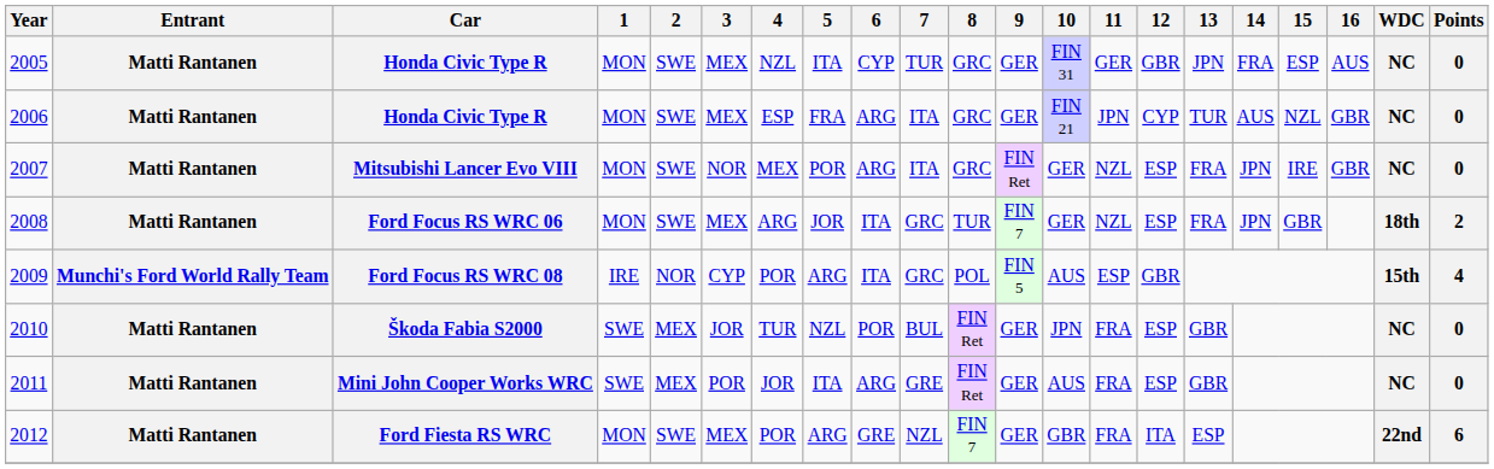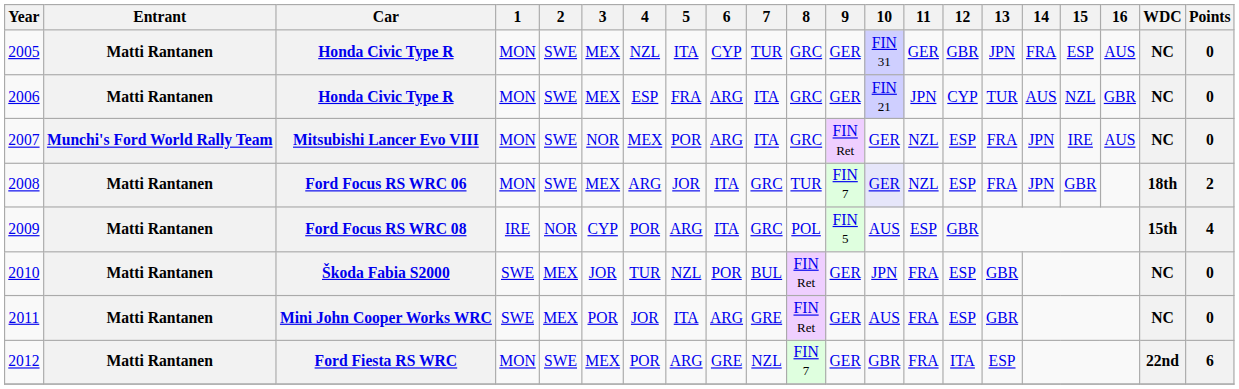2007 | Entrant: Matti Rantanen -> Munchi's Ford World Rally Team
2007 | 16: GBR -> AUS
2008 | 10: no background -> lavender background
2009 | Entrant: Munchi's Ford World Rally Team -> Matti Rantanen
